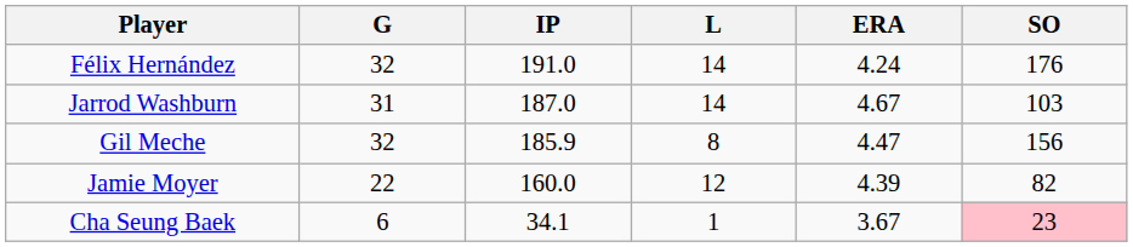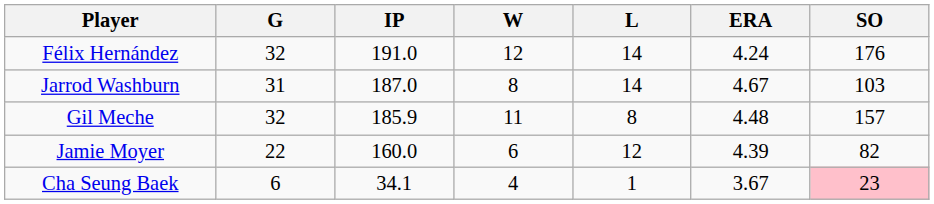+ column: W | 12 | 8 | 11 | 6 | 4
Gil Meche | ERA: 4.47 -> 4.48
Gil Meche | SO: 156 -> 157
